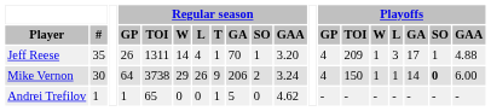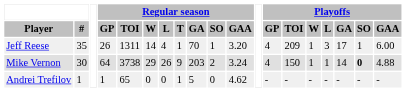Jeff Reese | Playoffs / GAA: 4.88 -> 6.00
Mike Vernon | Regular season / GA: 206 -> 203
Mike Vernon | Playoffs / GAA: 6.00 -> 4.88
